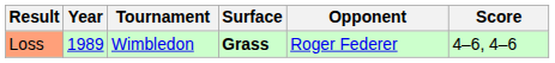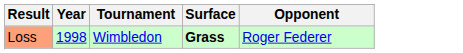- column: Score | 4–6, 4–6
Loss | Year: 1989 -> 1998
